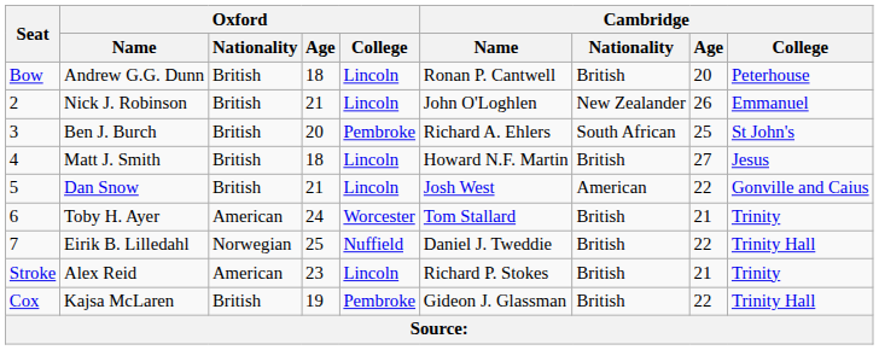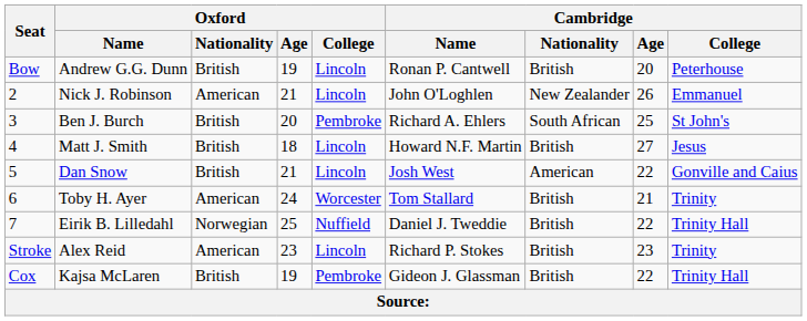Andrew G.G. Dunn | Oxford / Age: 18 -> 19
Nick J. Robinson | Oxford / Nationality: British -> American
Alex Reid | Cambridge / Age: 21 -> 23
